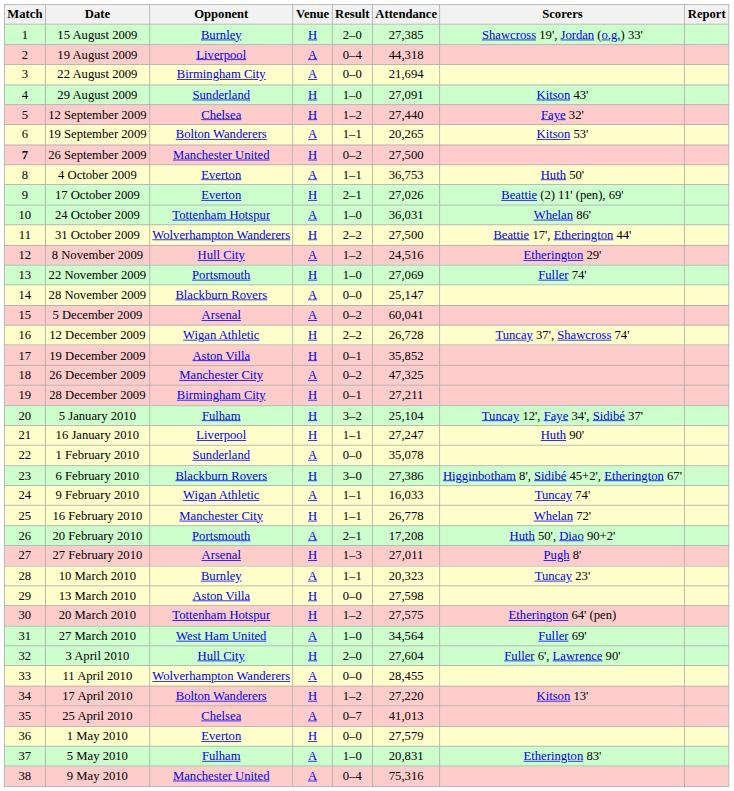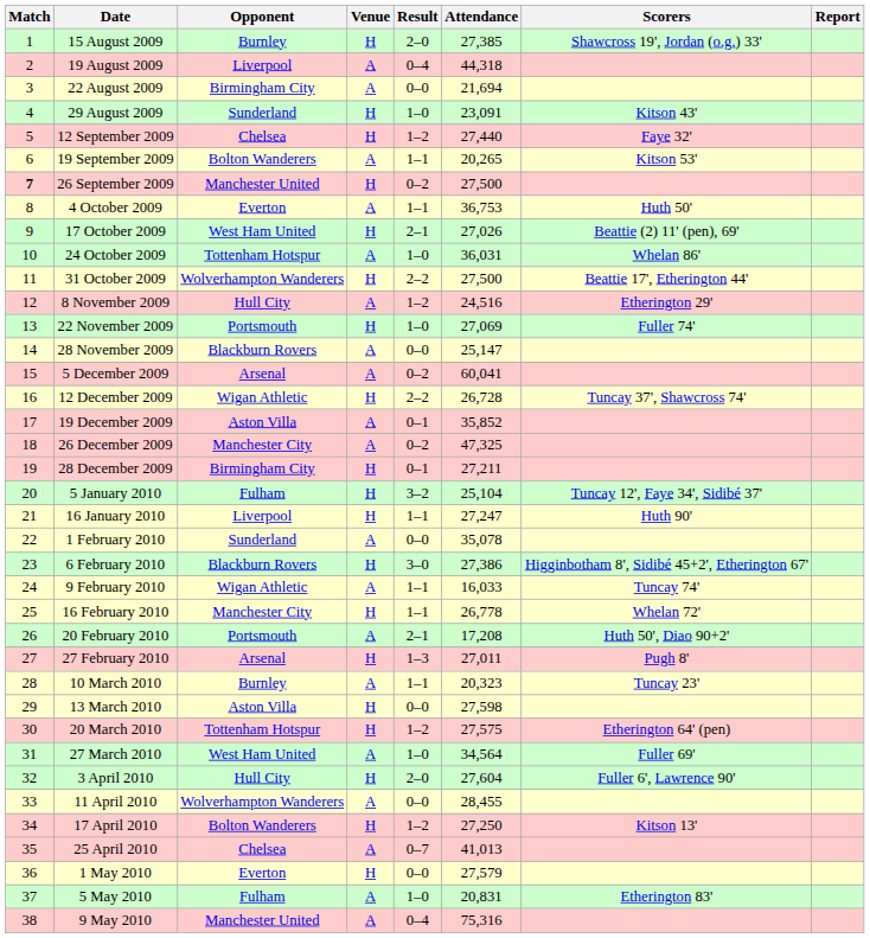29 August 2009 | Attendance: 27,091 -> 23,091
17 October 2009 | Opponent: Everton -> West Ham United
19 December 2009 | Venue: H -> A
17 April 2010 | Attendance: 27,220 -> 27,250
